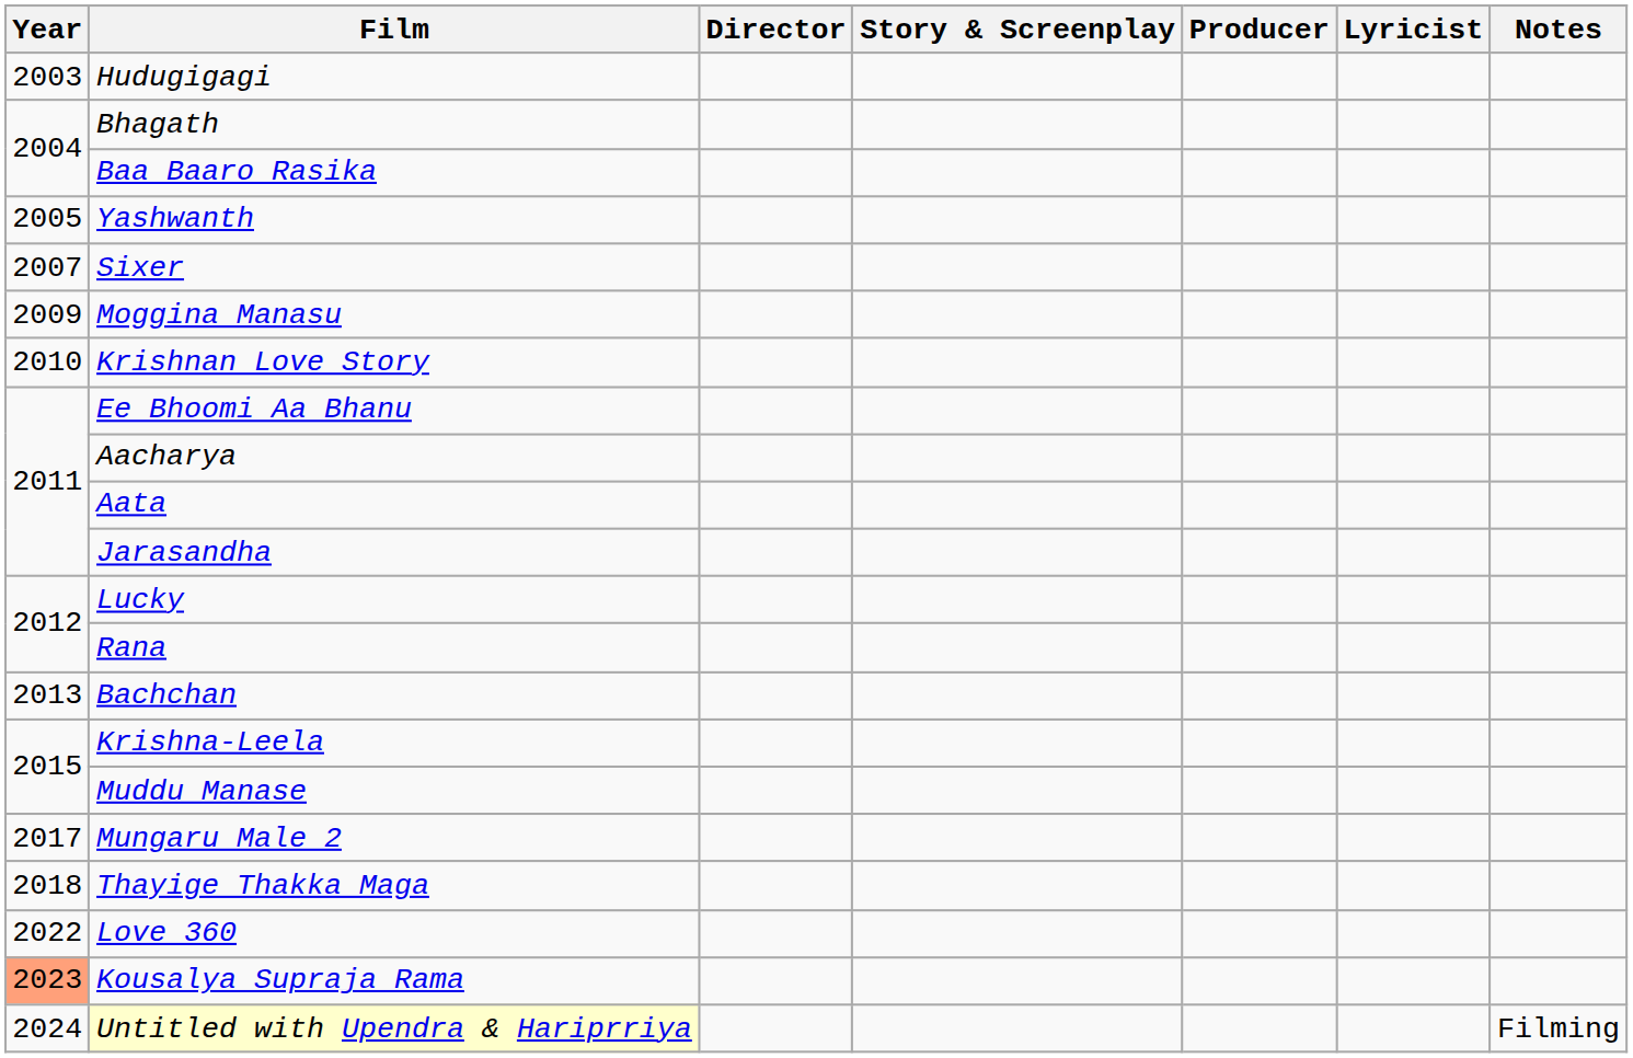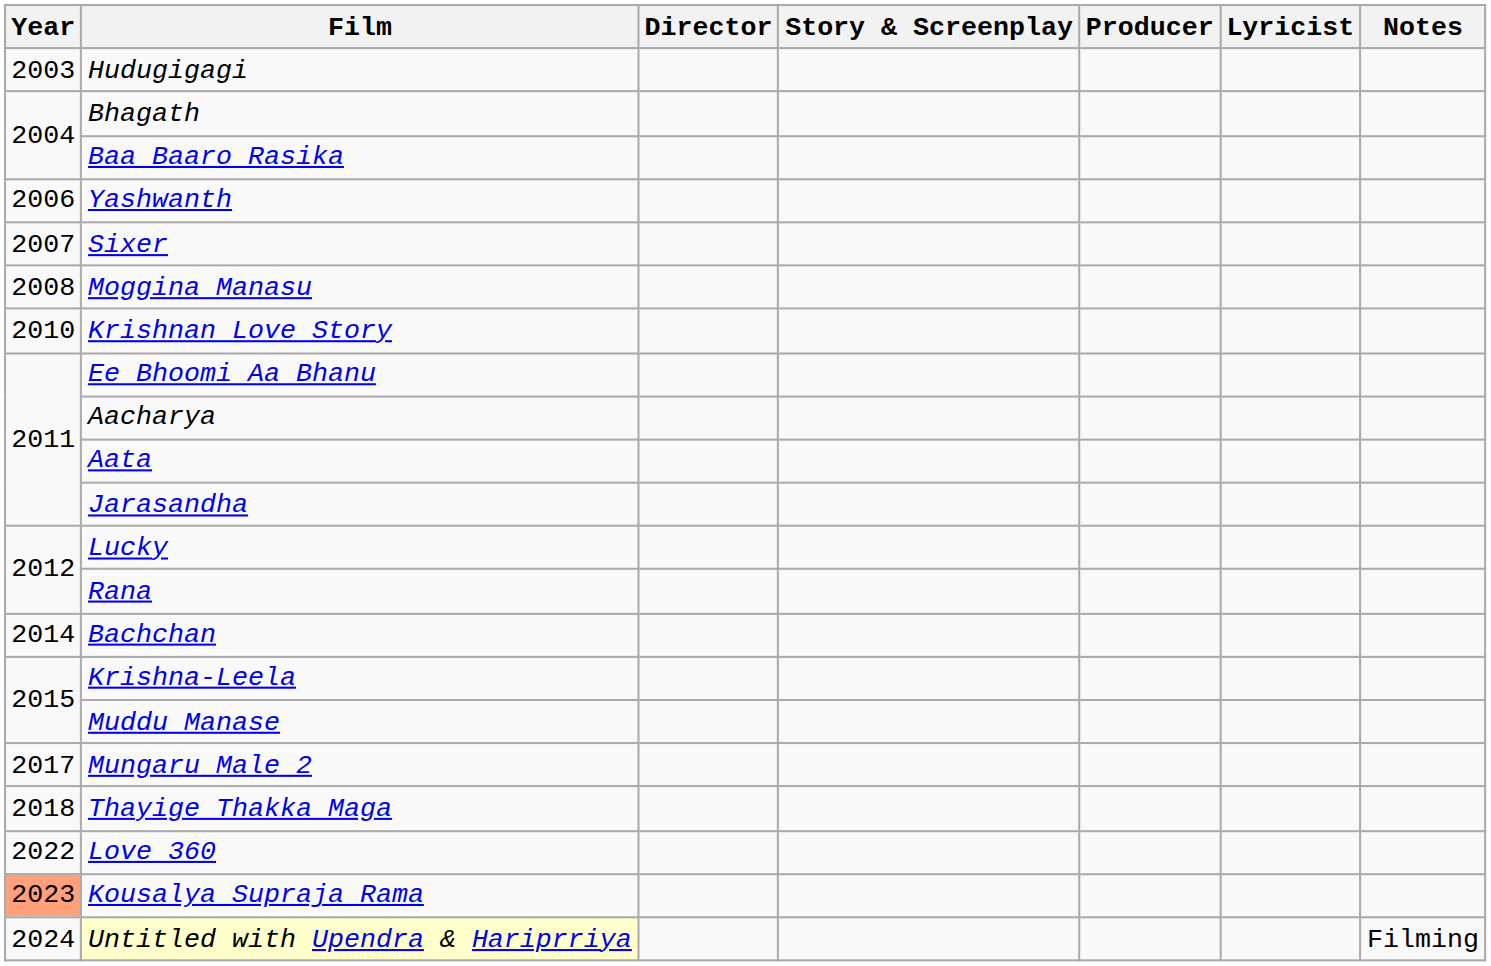Yashwanth | Year: 2005 -> 2006
Moggina Manasu | Year: 2009 -> 2008
Bachchan | Year: 2013 -> 2014
